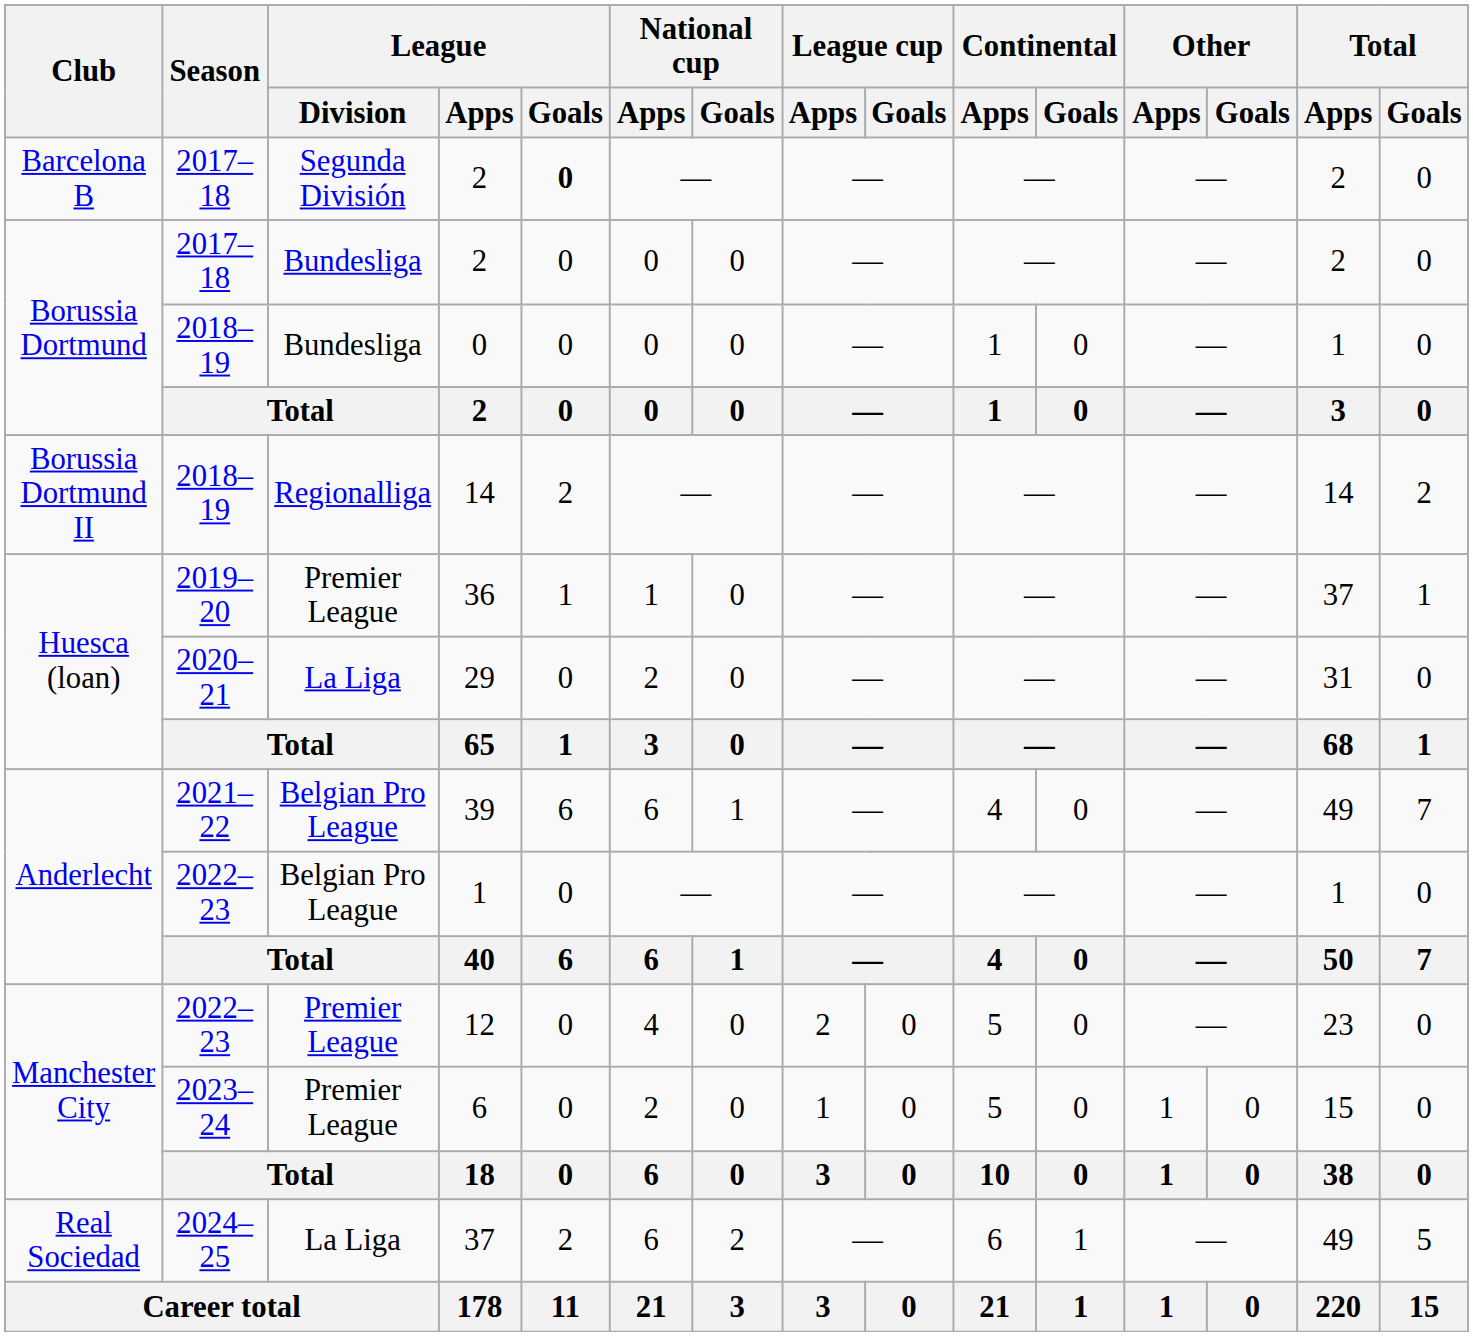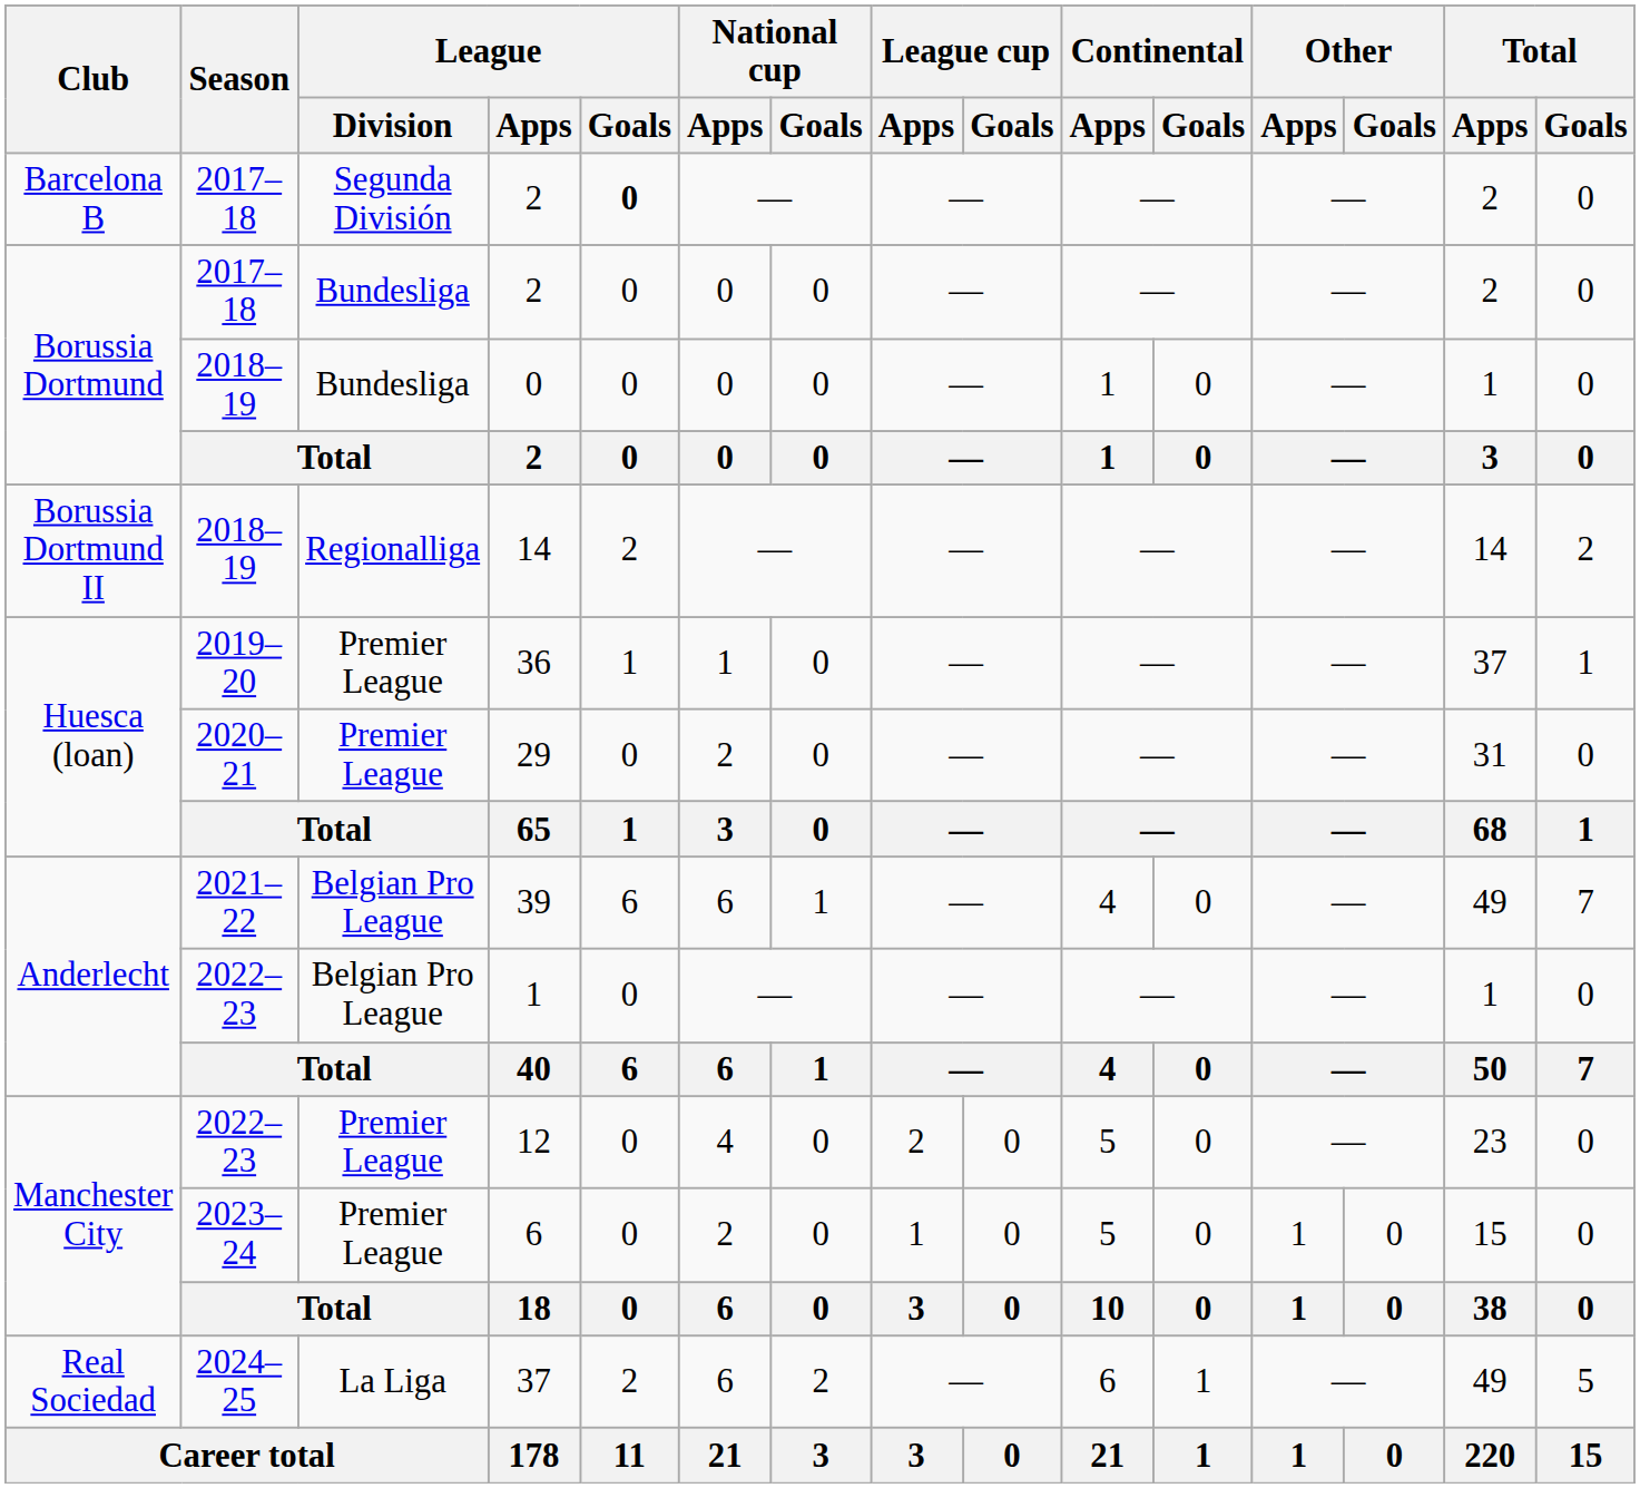29 | League / Division: La Liga -> Premier League
